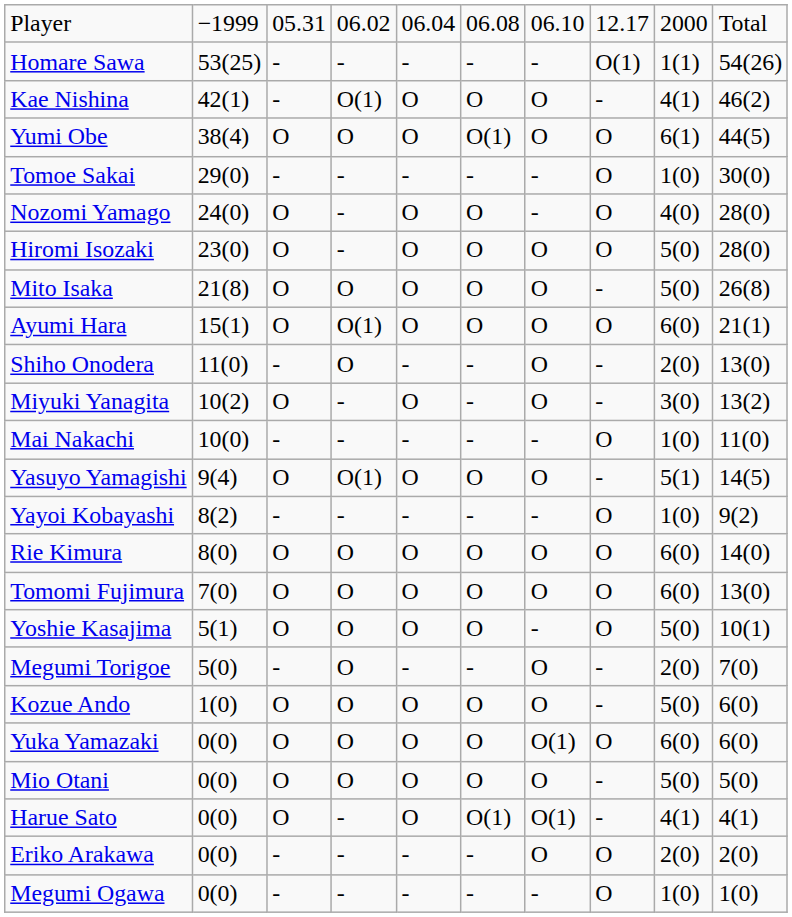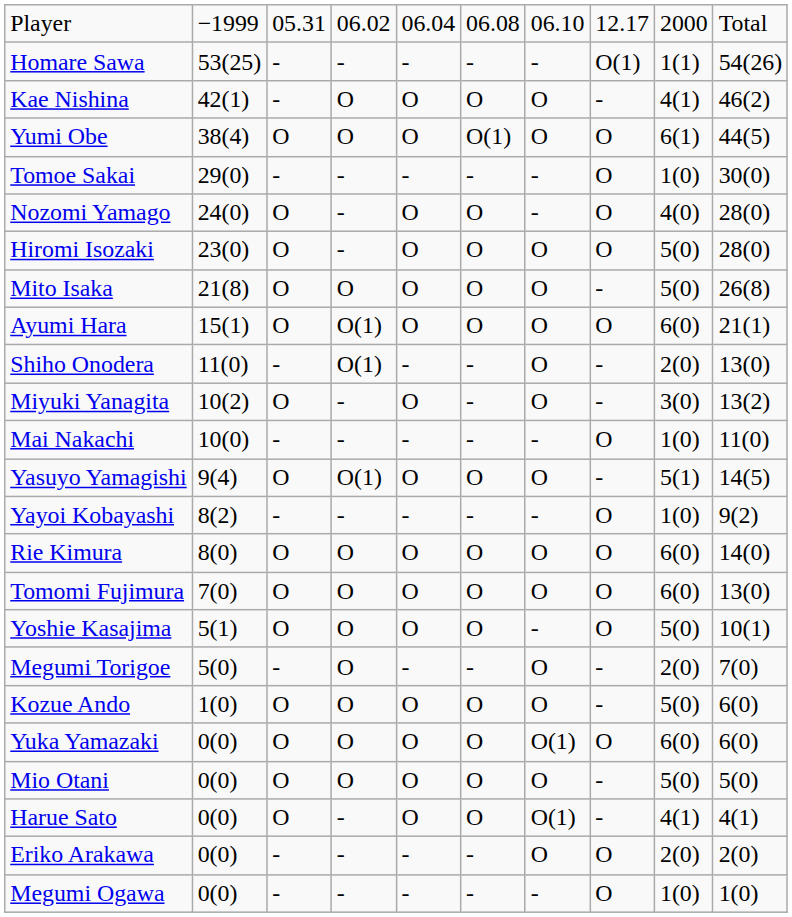Kae Nishina | column 4: O(1) -> O
Shiho Onodera | column 4: O -> O(1)
Harue Sato | column 6: O(1) -> O
